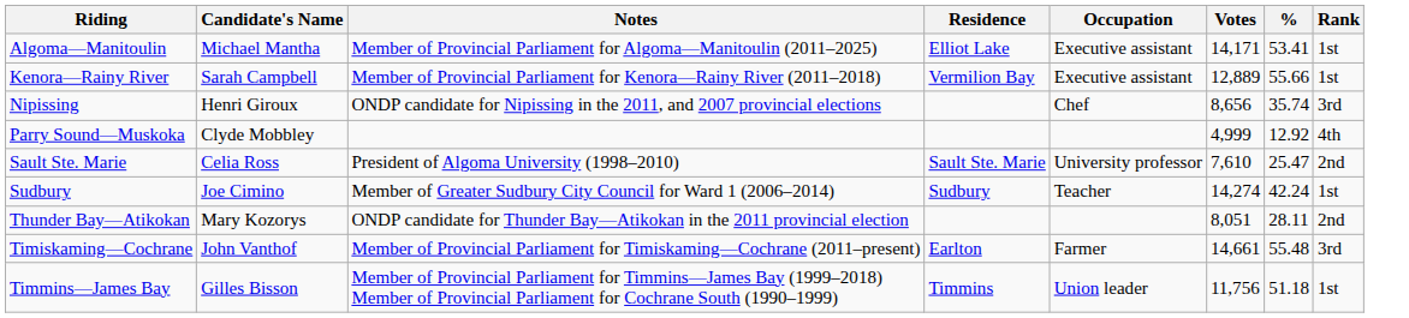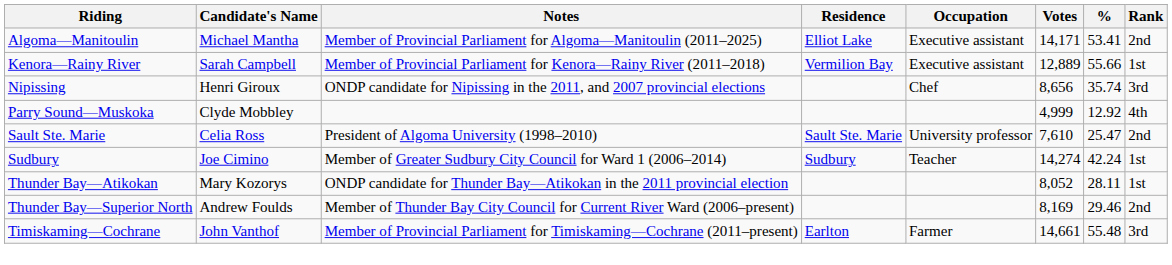Algoma—Manitoulin | Rank: 1st -> 2nd
Thunder Bay—Atikokan | Votes: 8,051 -> 8,052
Thunder Bay—Atikokan | Rank: 2nd -> 1st
+ row: Thunder Bay—Superior North | Andrew Foulds | Member of Thunder Bay City Council for Current River Ward (2006–present) | 8,169 | 29.46 | 2nd
- row: Timmins—James Bay | Gilles Bisson | Member of Provincial Parliament for Timmins—James Bay (1999–2018) Member of Provincial Parliament for Cochrane South (1990–1999) | Timmins | Union leader | 11,756 | 51.18 | 1st
